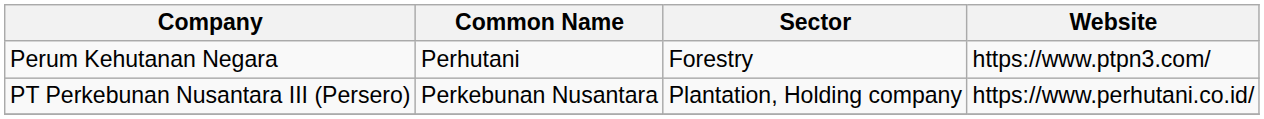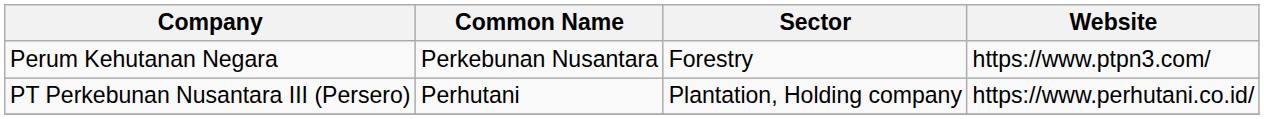Perum Kehutanan Negara | Common Name: Perhutani -> Perkebunan Nusantara
PT Perkebunan Nusantara III (Persero) | Common Name: Perkebunan Nusantara -> Perhutani
